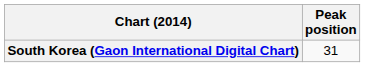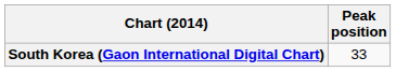South Korea (Gaon International Digital Chart) | Peak position: 31 -> 33
